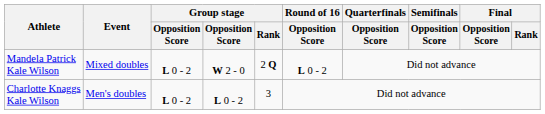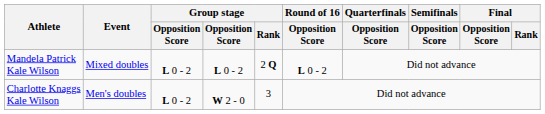Mandela Patrick Kale Wilson | column 4: W 2 - 0 -> L 0 - 2
Charlotte Knaggs Kale Wilson | column 4: L 0 - 2 -> W 2 - 0
